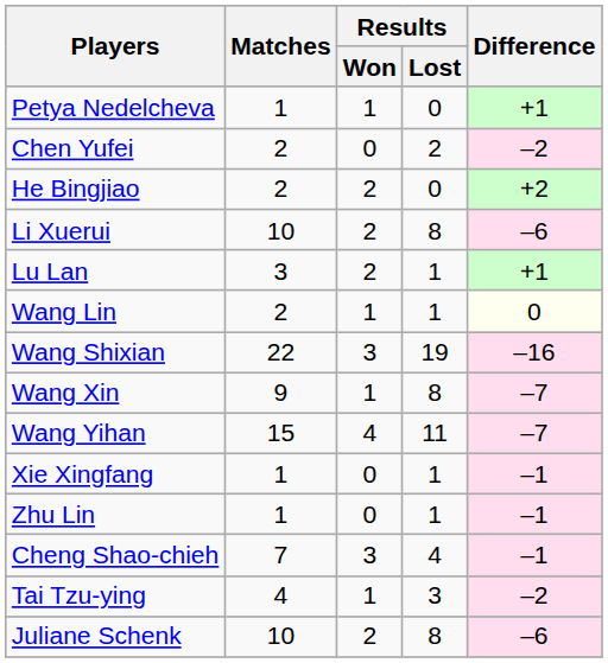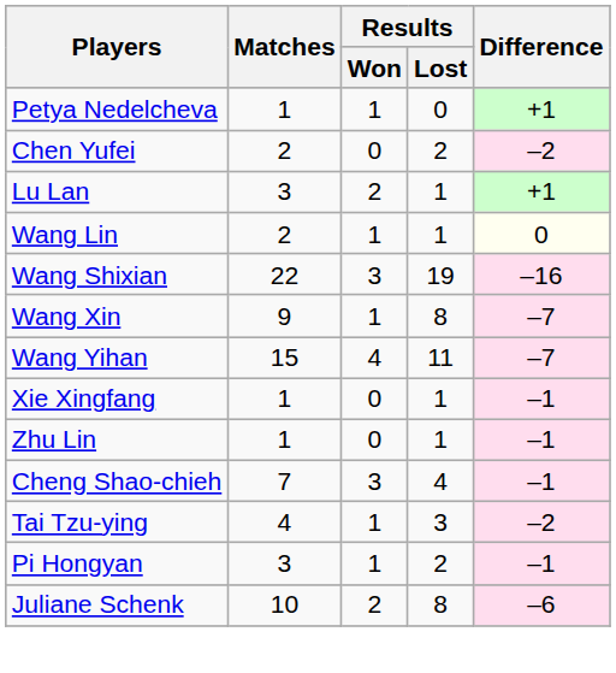- row: He Bingjiao | 2 | 2 | 0 | +2
- row: Li Xuerui | 10 | 2 | 8 | –6
+ row: Pi Hongyan | 3 | 1 | 2 | –1
